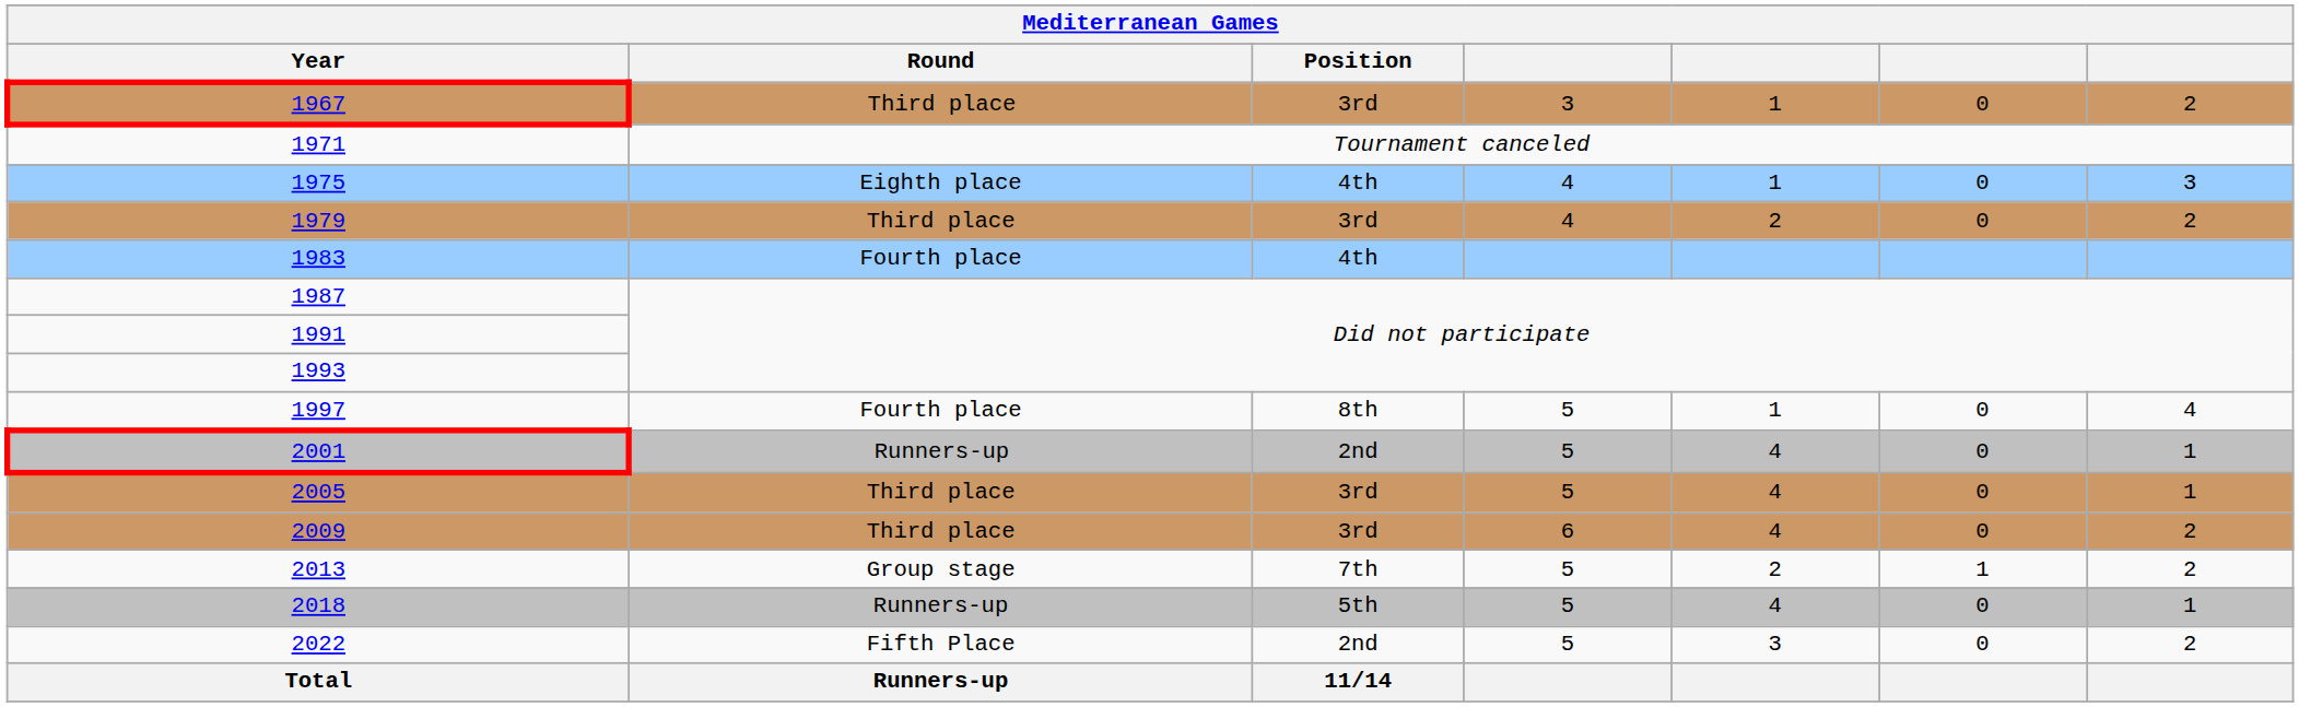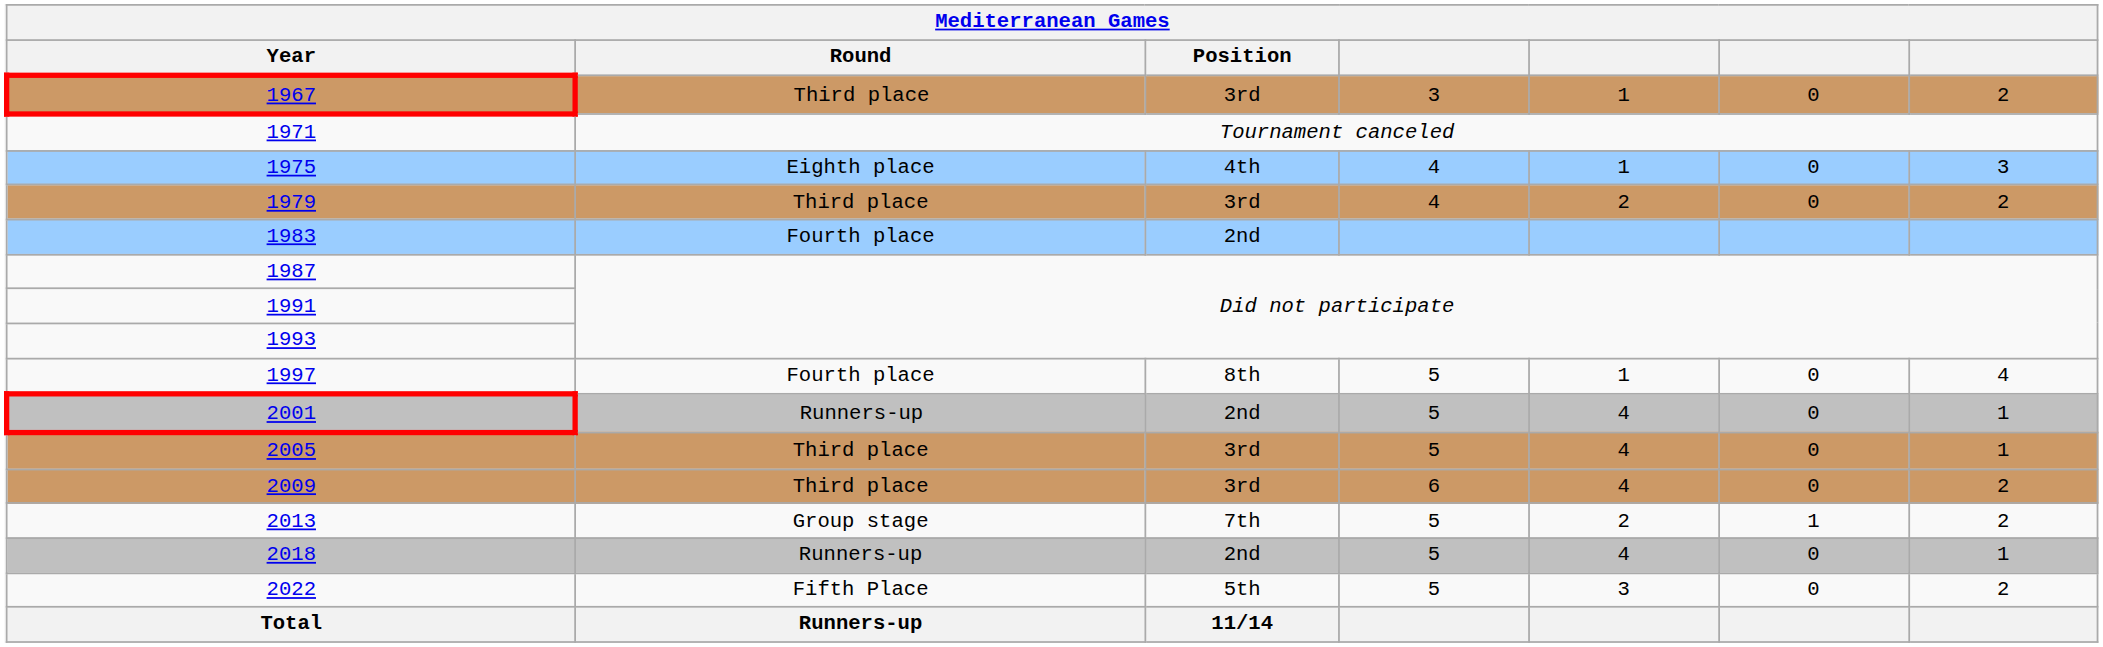1983 | Position: 4th -> 2nd
2018 | Position: 5th -> 2nd
2022 | Position: 2nd -> 5th
